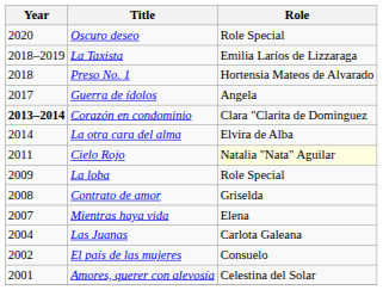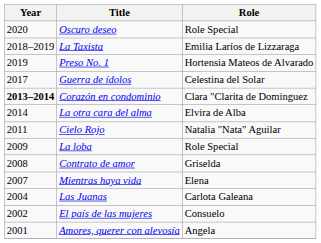Preso No. 1 | Year: 2018 -> 2019
Guerra de ídolos | Role: Angela -> Celestina del Solar
Cielo Rojo | Role: lightyellow background -> no background
Amores, querer con alevosía | Role: Celestina del Solar -> Angela
